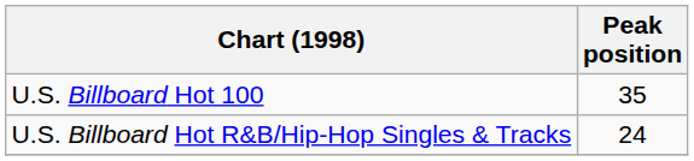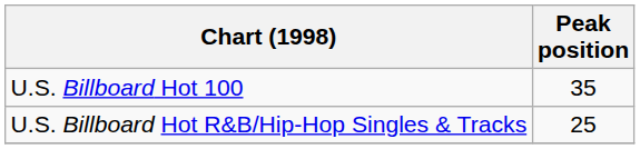U.S. Billboard Hot R&B/Hip-Hop Singles & Tracks | Peak position: 24 -> 25
